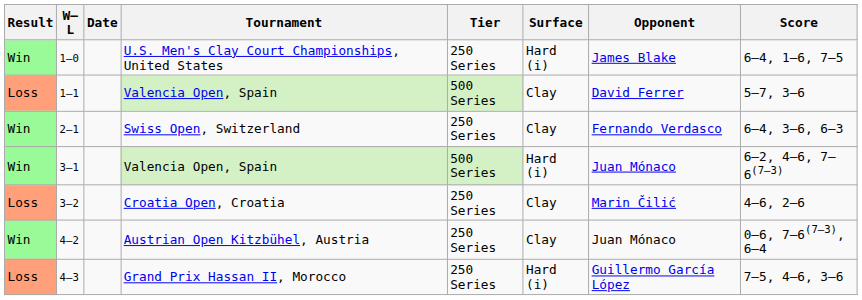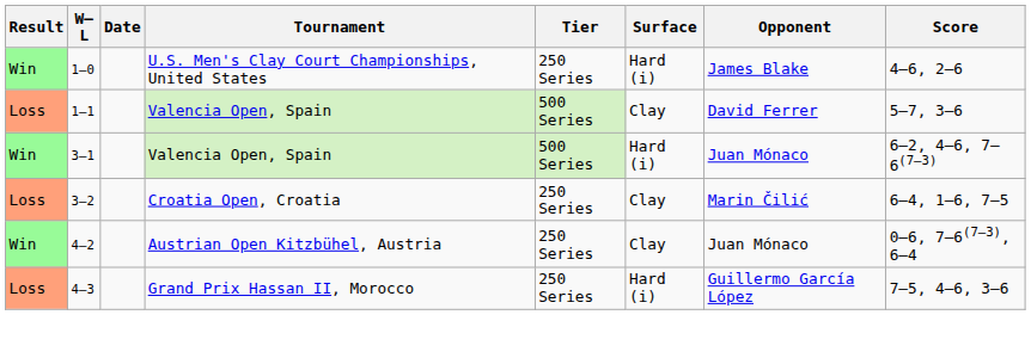1–0 | Score: 6–4, 1–6, 7–5 -> 4–6, 2–6
- row: Win | 2–1 | Swiss Open, Switzerland | 250 Series | Clay | Fernando Verdasco | 6–4, 3–6, 6–3
3–2 | Score: 4–6, 2–6 -> 6–4, 1–6, 7–5
